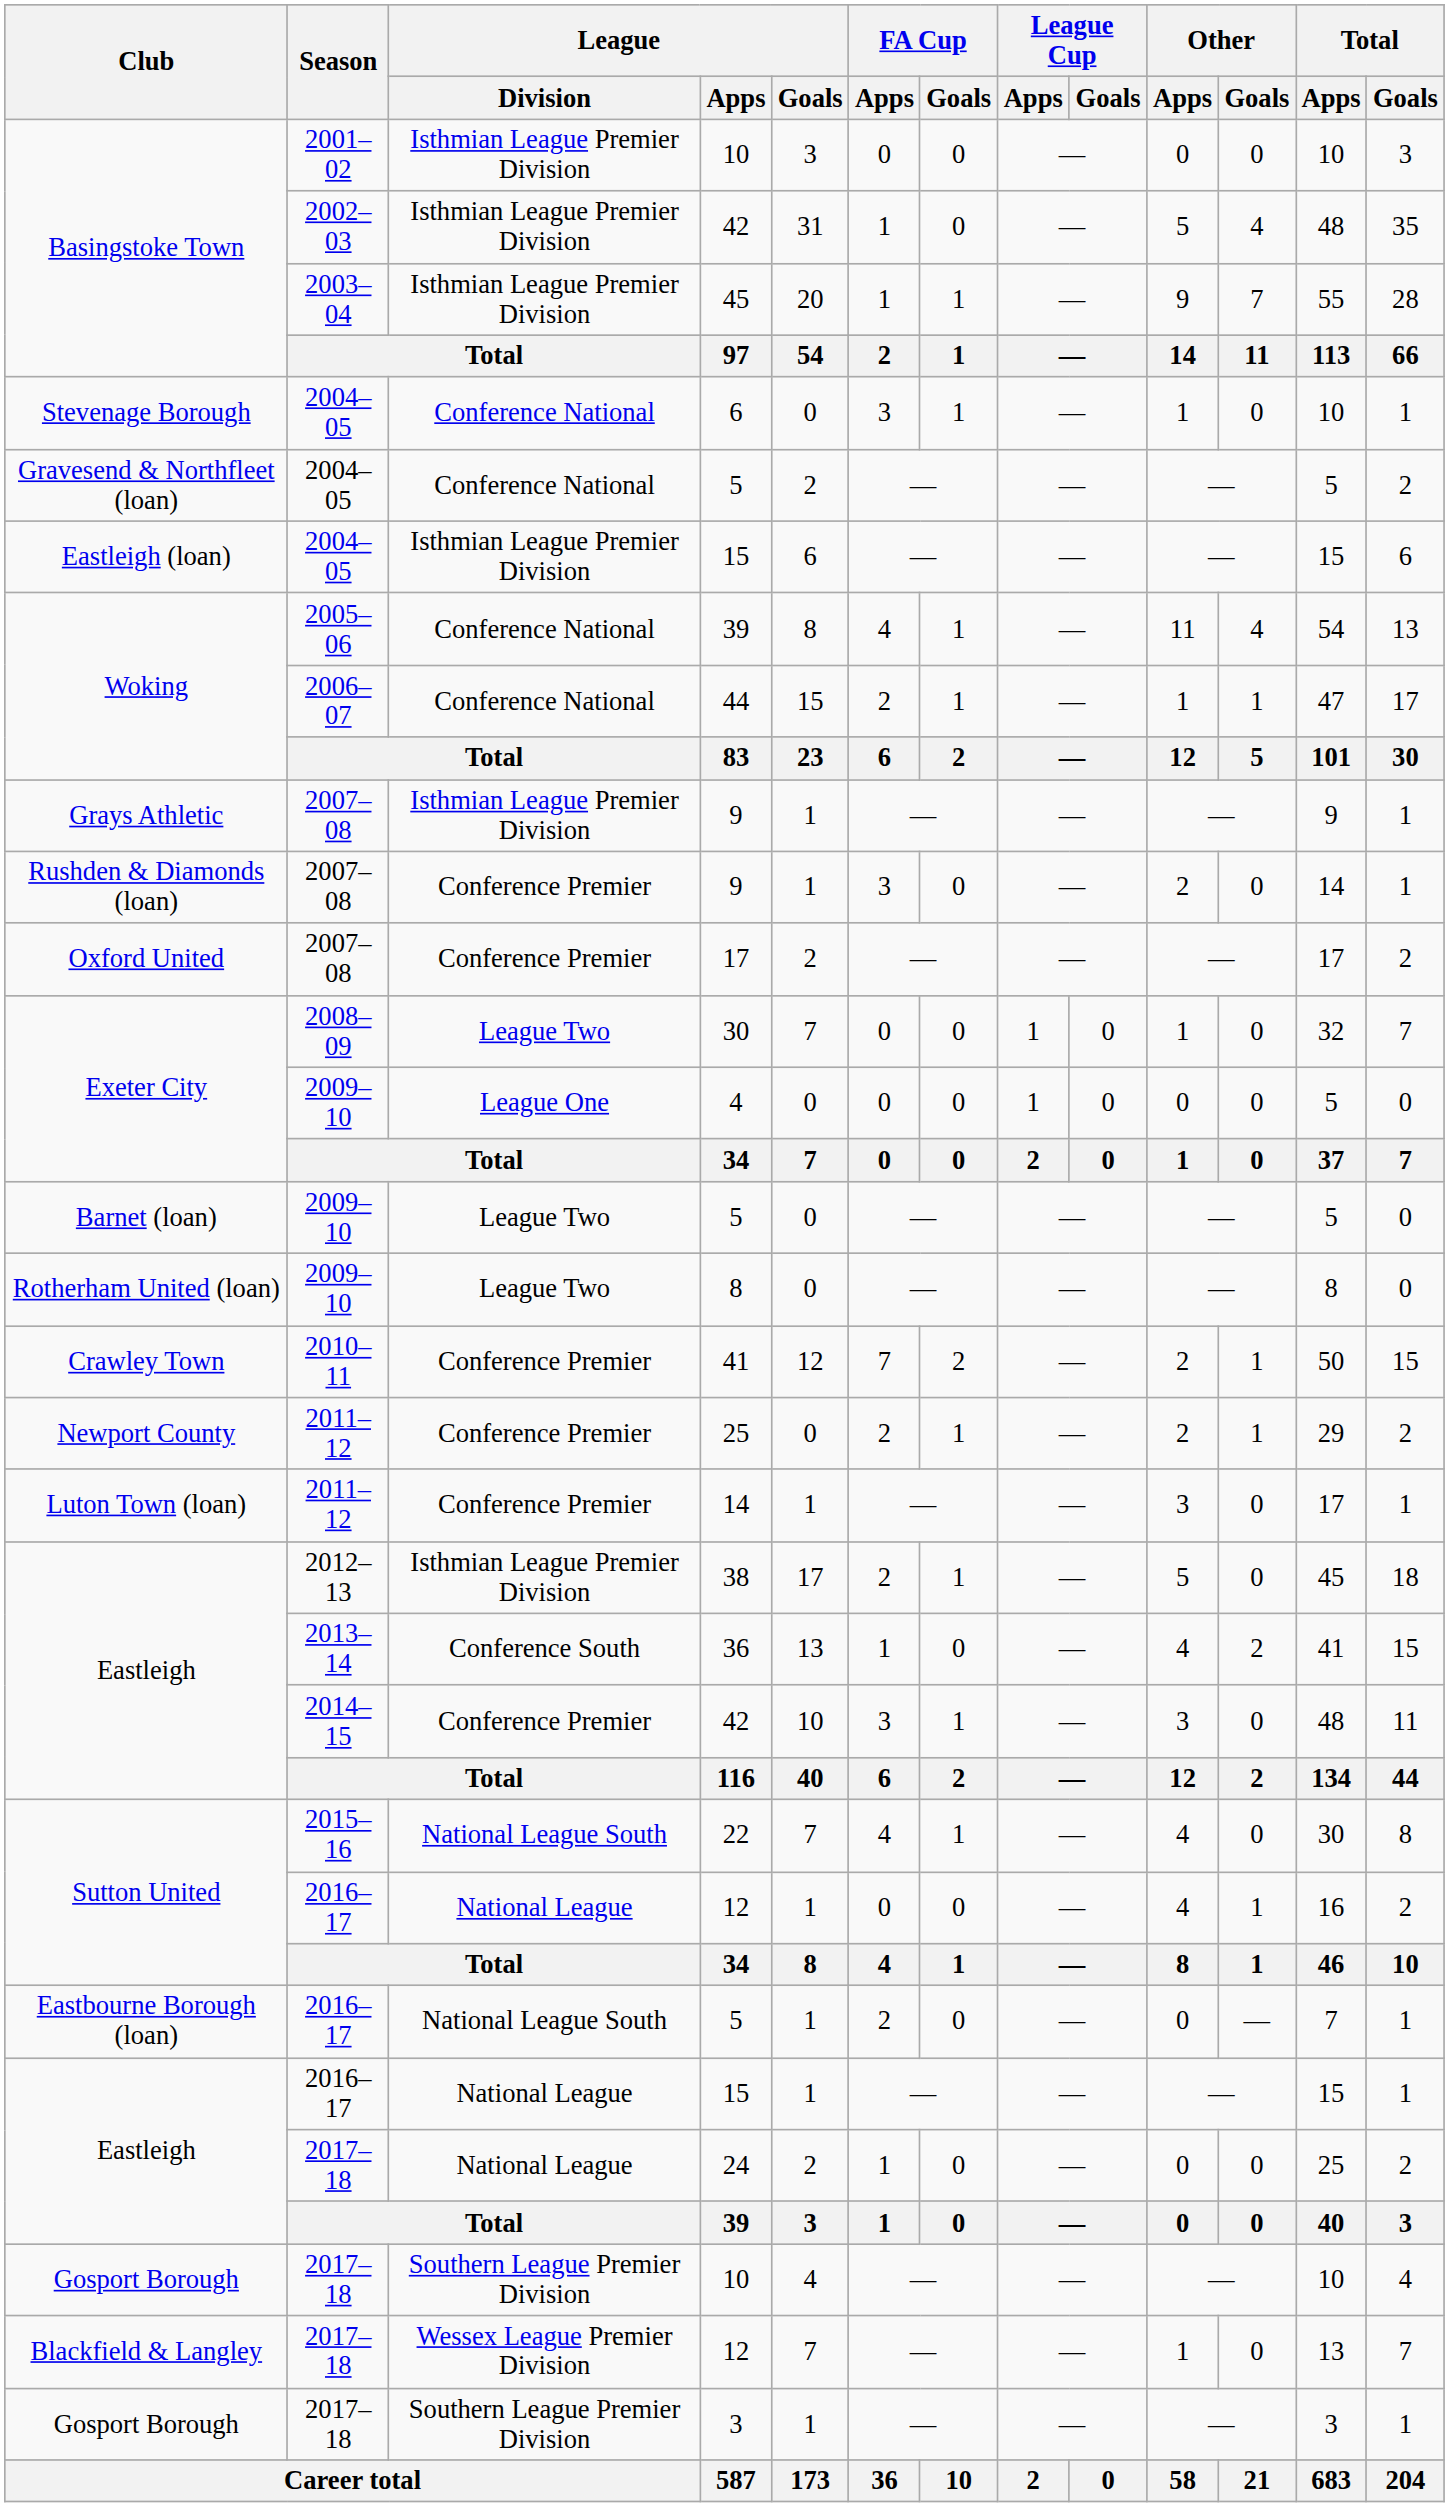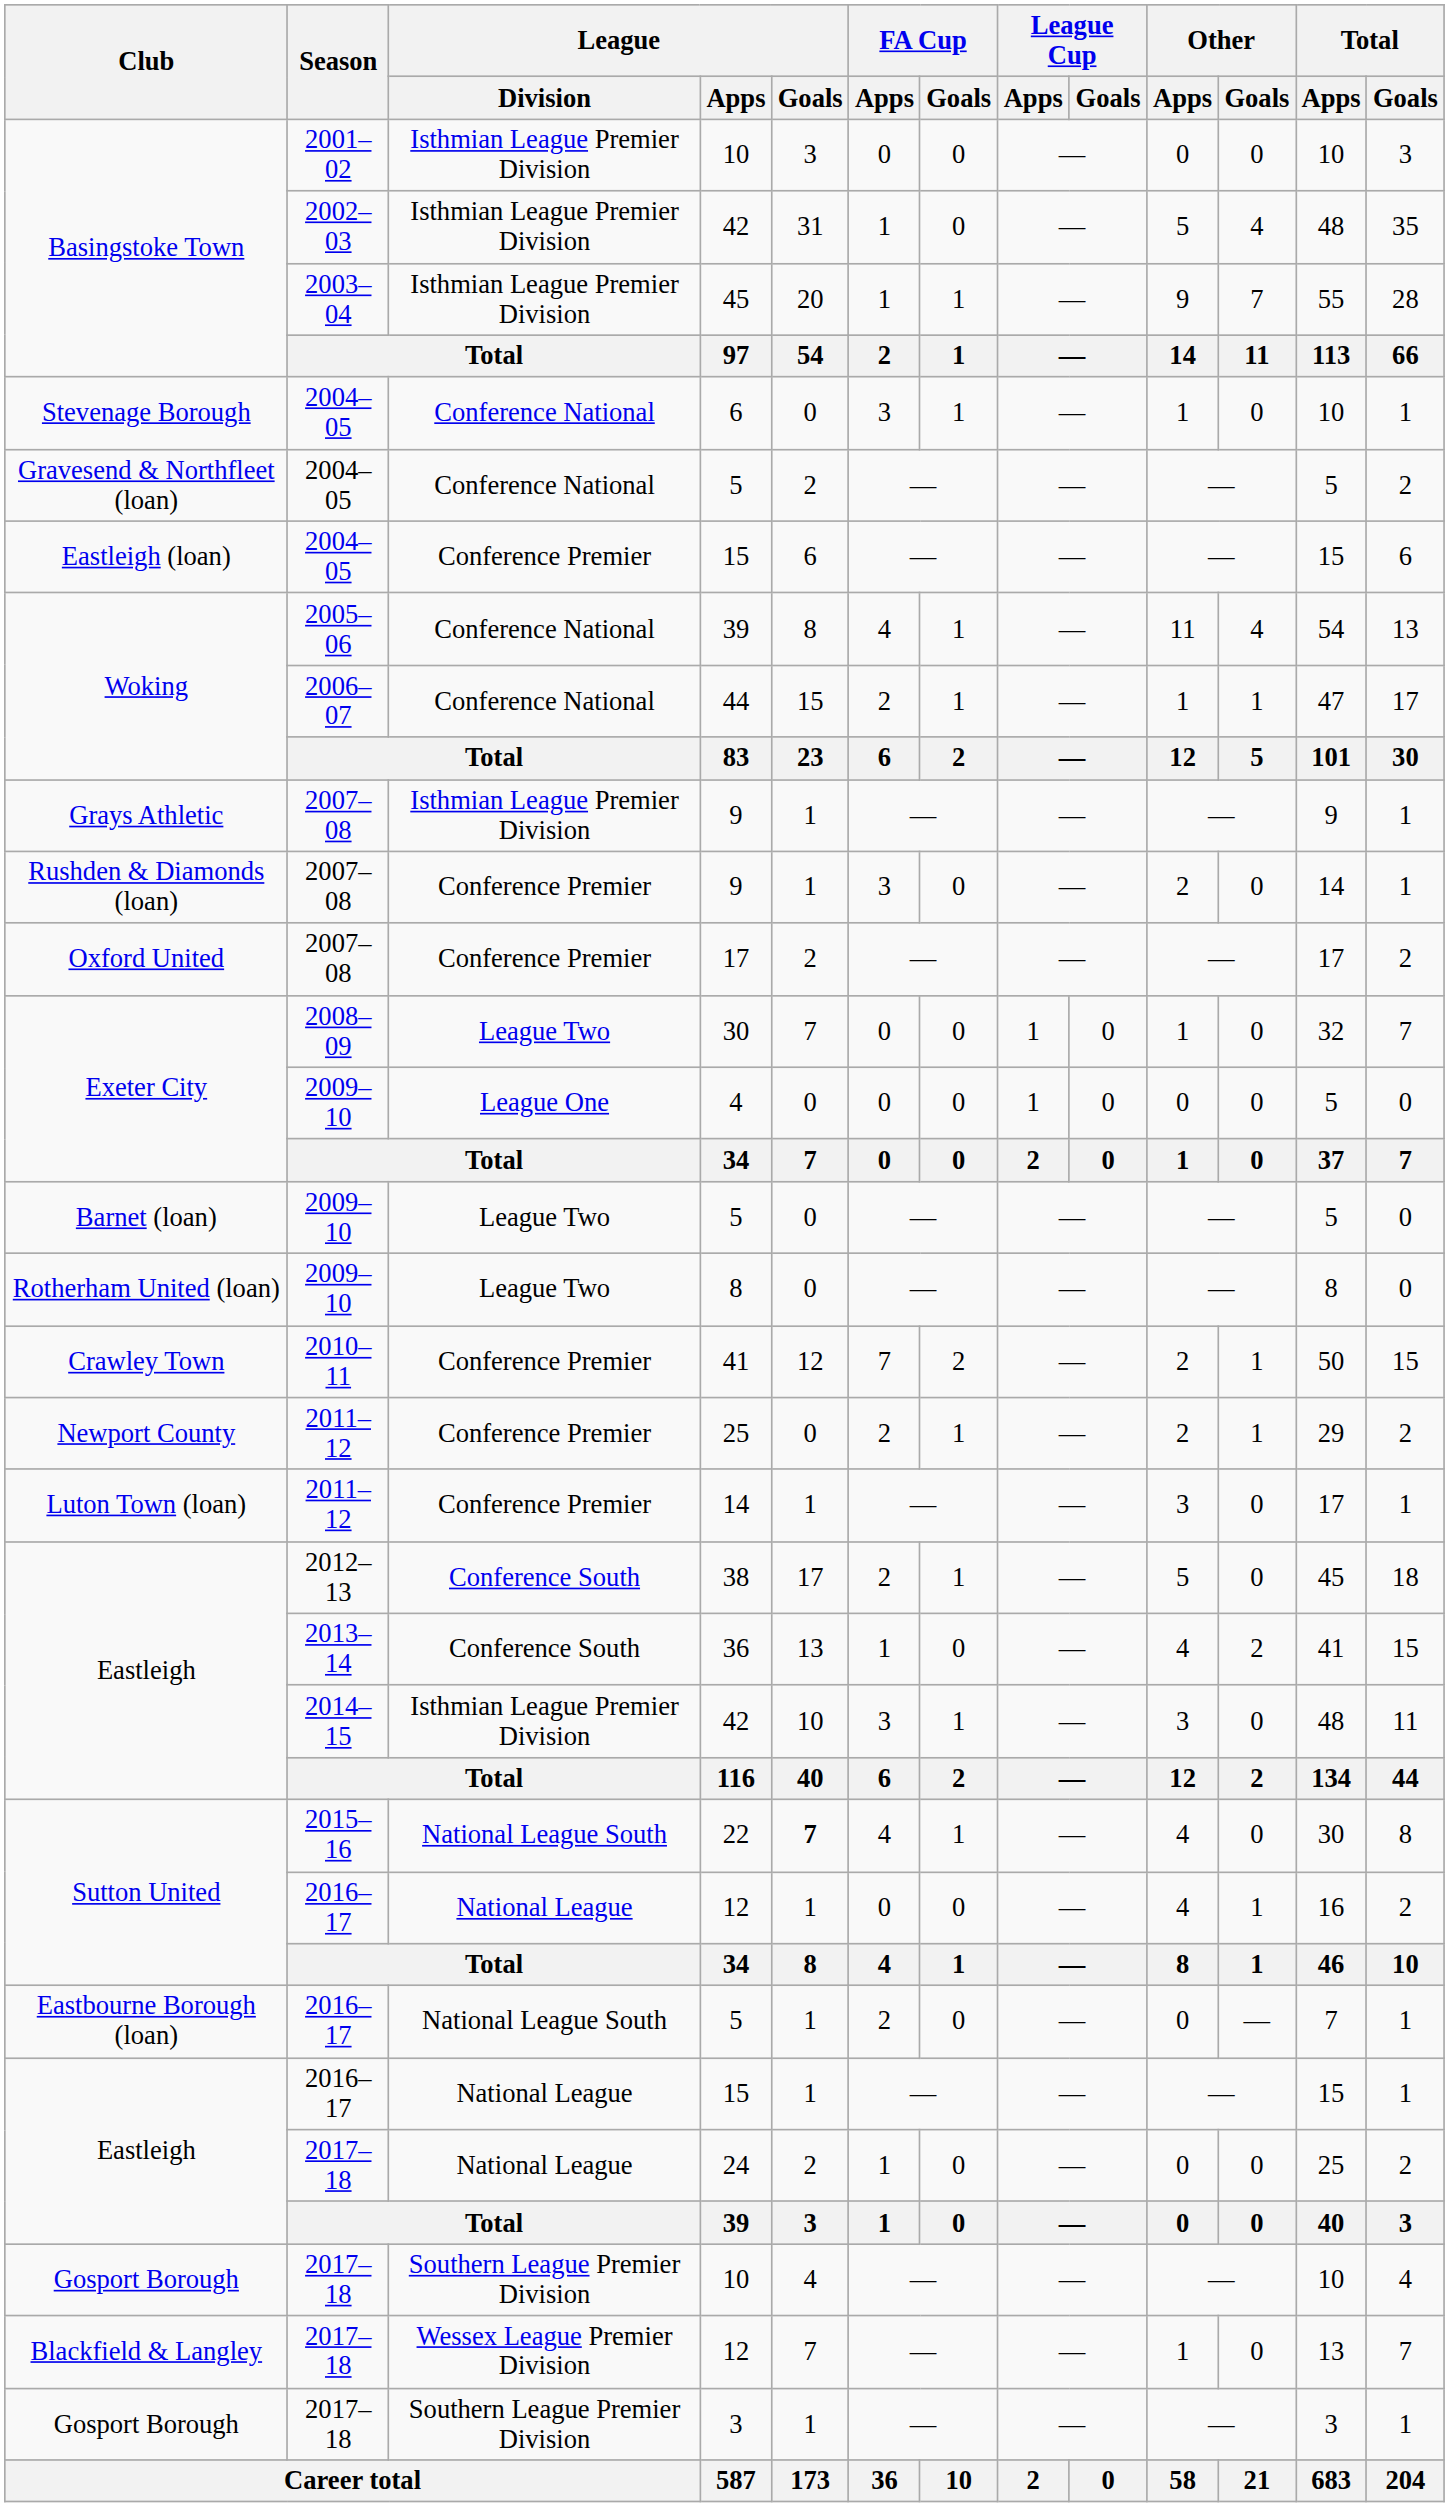Eastleigh (loan) / 15 | League / Division: Isthmian League Premier Division -> Conference Premier
38 | League / Division: Isthmian League Premier Division -> Conference South
Eastleigh / 42 | League / Division: Conference Premier -> Isthmian League Premier Division
22 | League / Goals: normal -> bold
